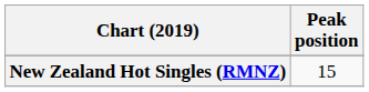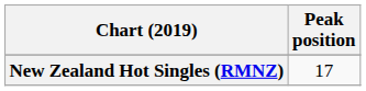New Zealand Hot Singles (RMNZ) | Peak position: 15 -> 17
